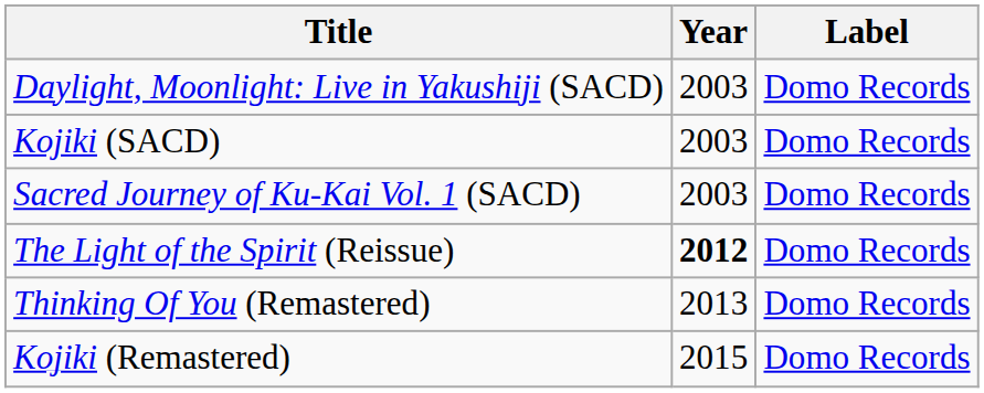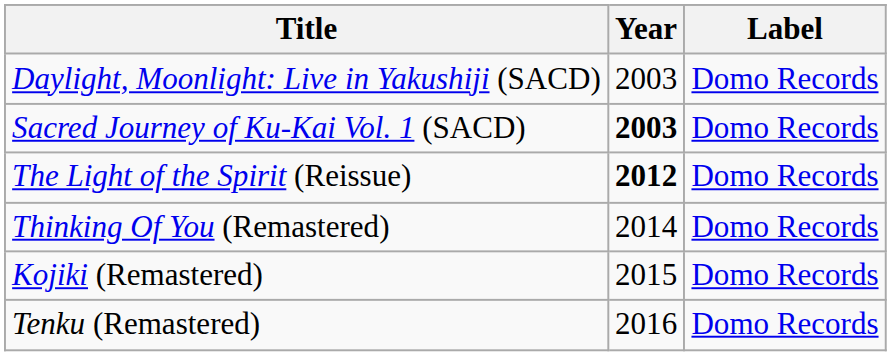- row: Kojiki (SACD) | 2003 | Domo Records
Sacred Journey of Ku-Kai Vol. 1 (SACD) | Year: normal -> bold
Thinking Of You (Remastered) | Year: 2013 -> 2014
+ row: Tenku (Remastered) | 2016 | Domo Records
